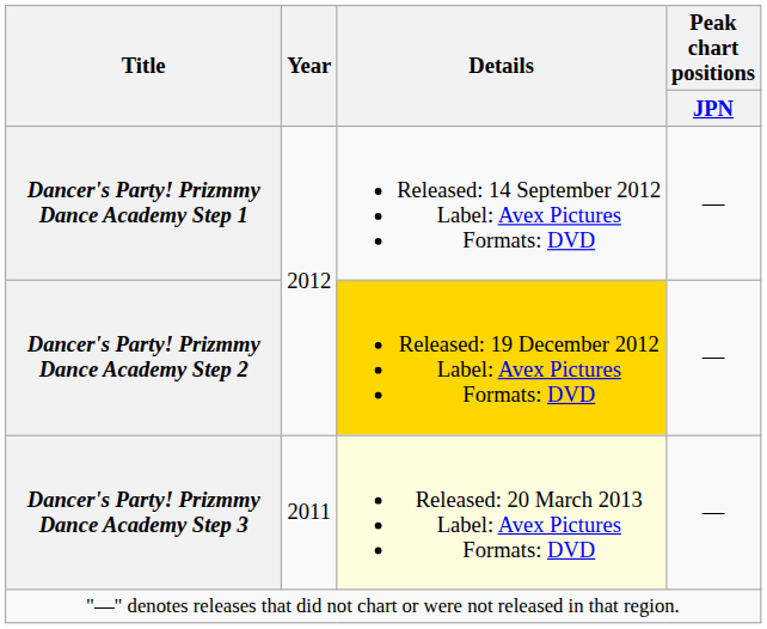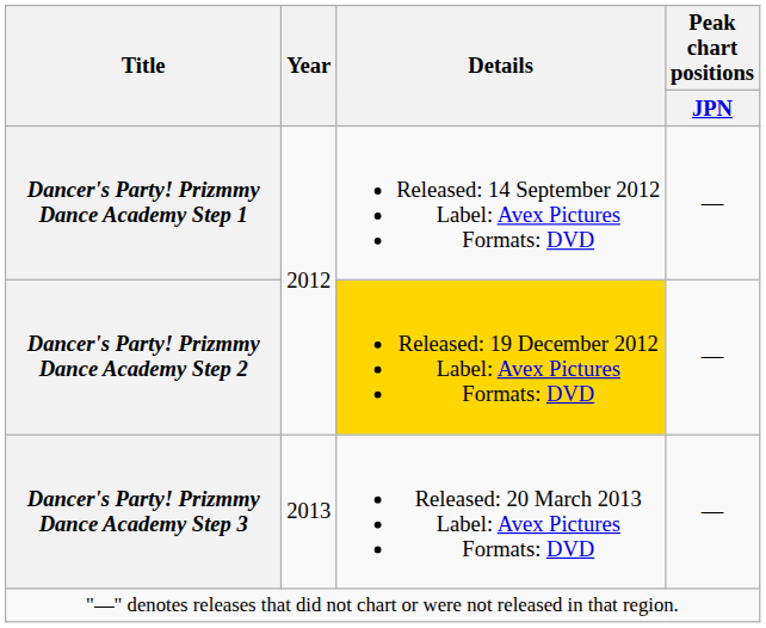Dancer's Party! Prizmmy Dance Academy Step 3 | Year: 2011 -> 2013
Dancer's Party! Prizmmy Dance Academy Step 3 | Details: lightyellow background -> no background
